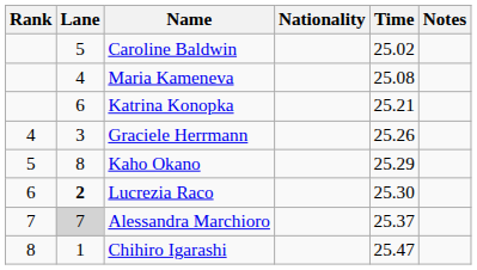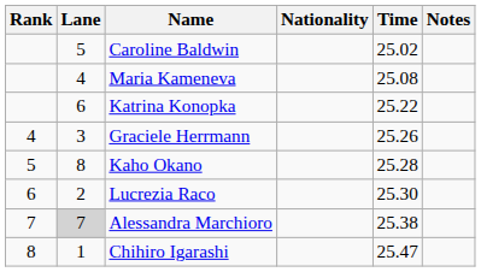Katrina Konopka | Time: 25.21 -> 25.22
Kaho Okano | Time: 25.29 -> 25.28
Lucrezia Raco | Lane: bold -> normal
Alessandra Marchioro | Time: 25.37 -> 25.38
